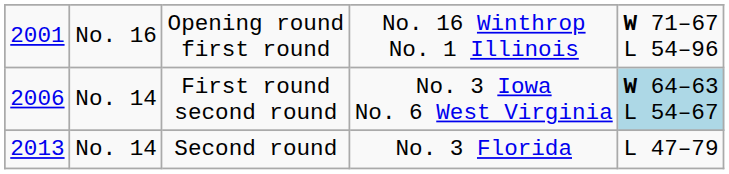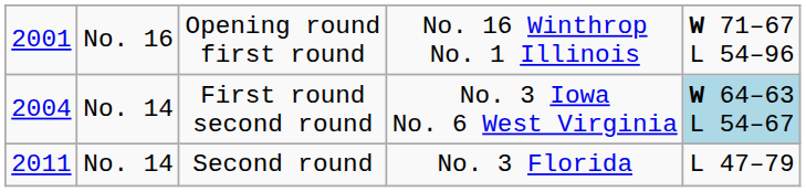First round second round | column 1: 2006 -> 2004
Second round | column 1: 2013 -> 2011
